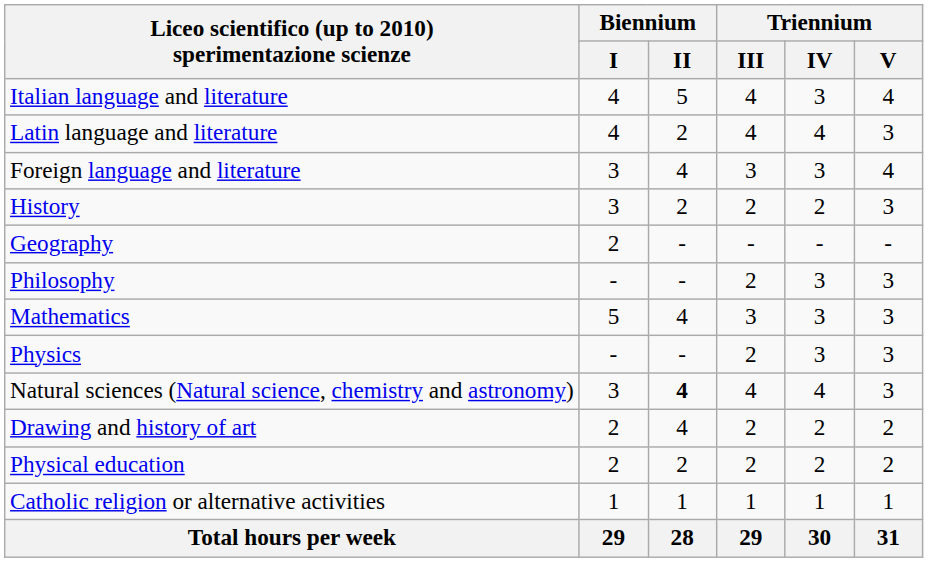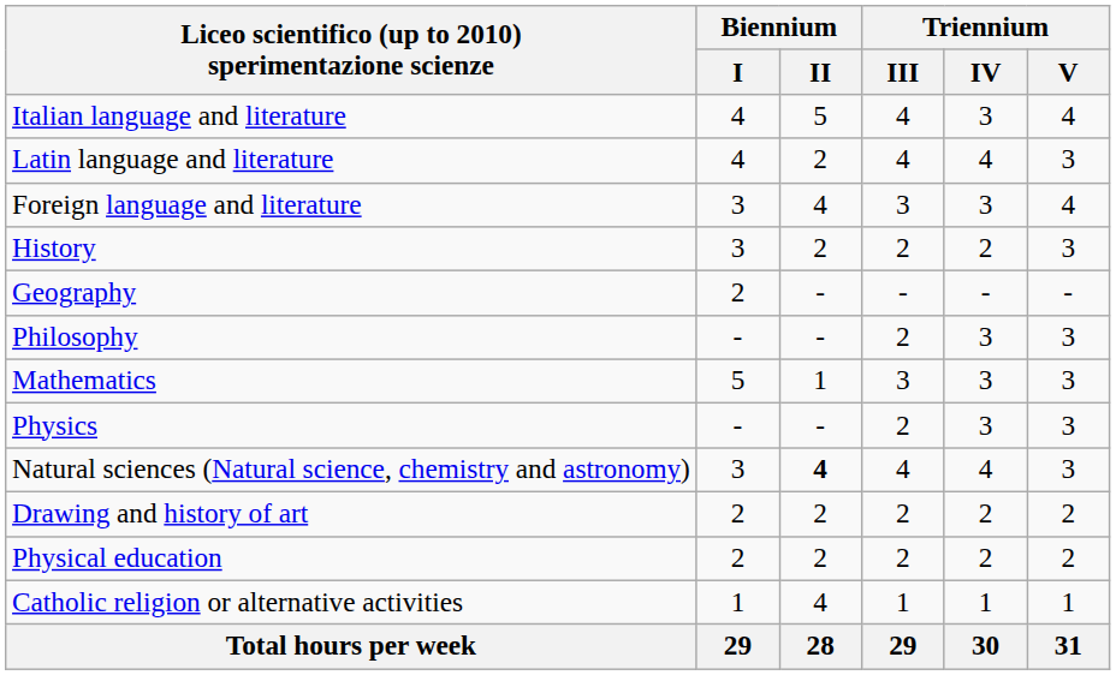Mathematics | Biennium / II: 4 -> 1
Drawing and history of art | Biennium / II: 4 -> 2
Catholic religion or alternative activities | Biennium / II: 1 -> 4
